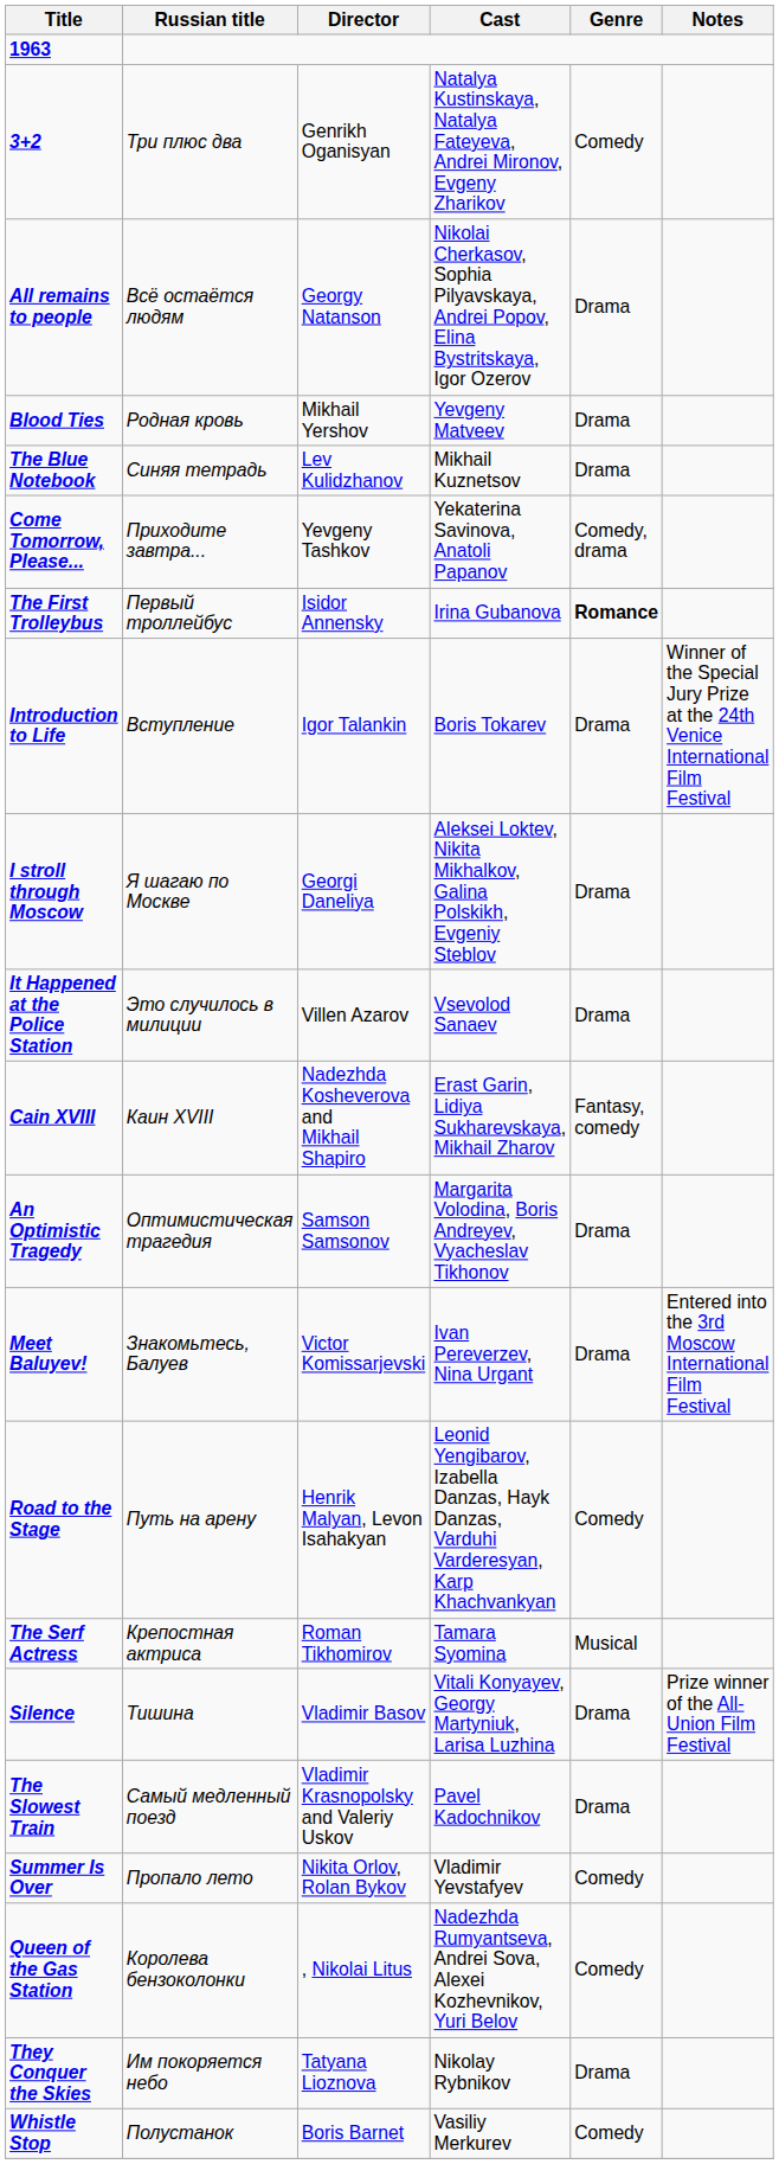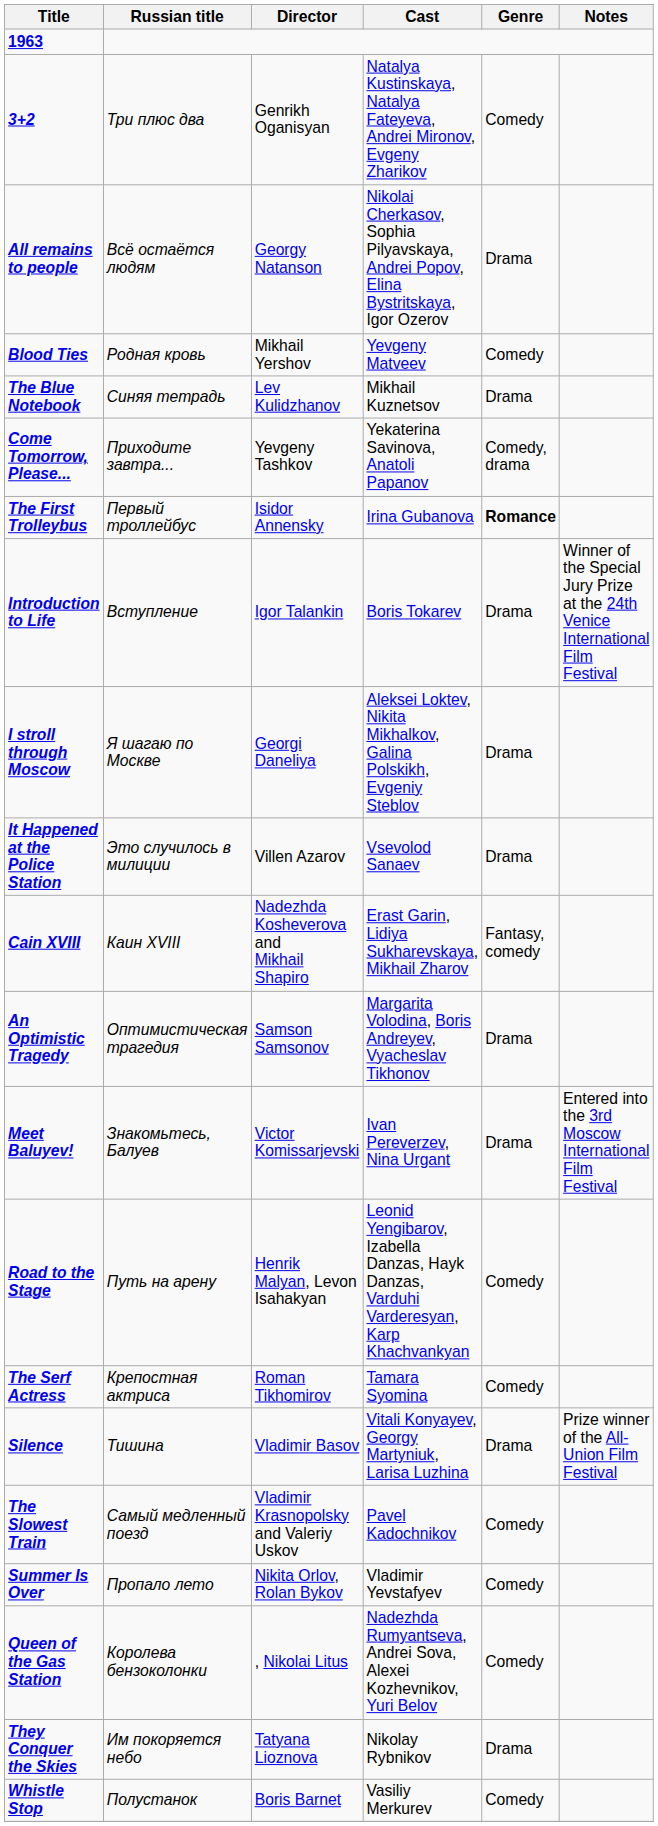Blood Ties | Genre: Drama -> Comedy
The Serf Actress | Genre: Musical -> Comedy
The Slowest Train | Genre: Drama -> Comedy
